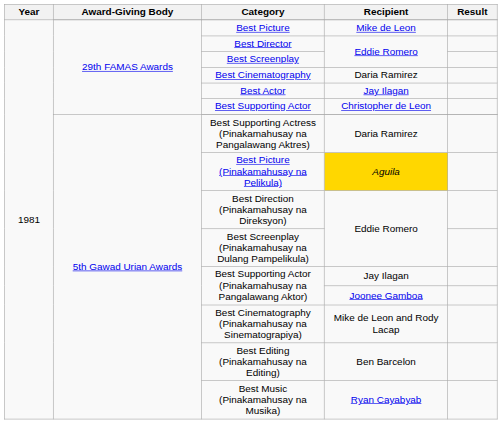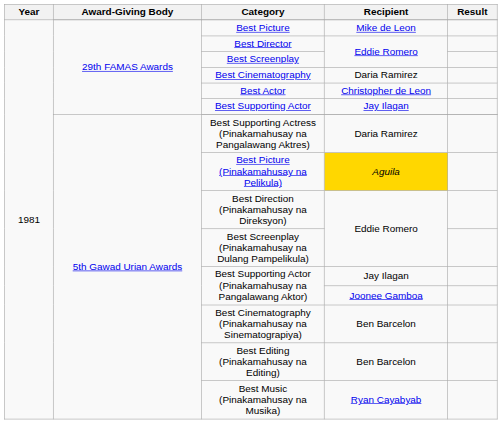Best Actor | Recipient: Jay Ilagan -> Christopher de Leon
Best Supporting Actor | Recipient: Christopher de Leon -> Jay Ilagan
Best Cinematography (Pinakamahusay na Sinematograpiya) | Recipient: Mike de Leon and Rody Lacap -> Ben Barcelon
